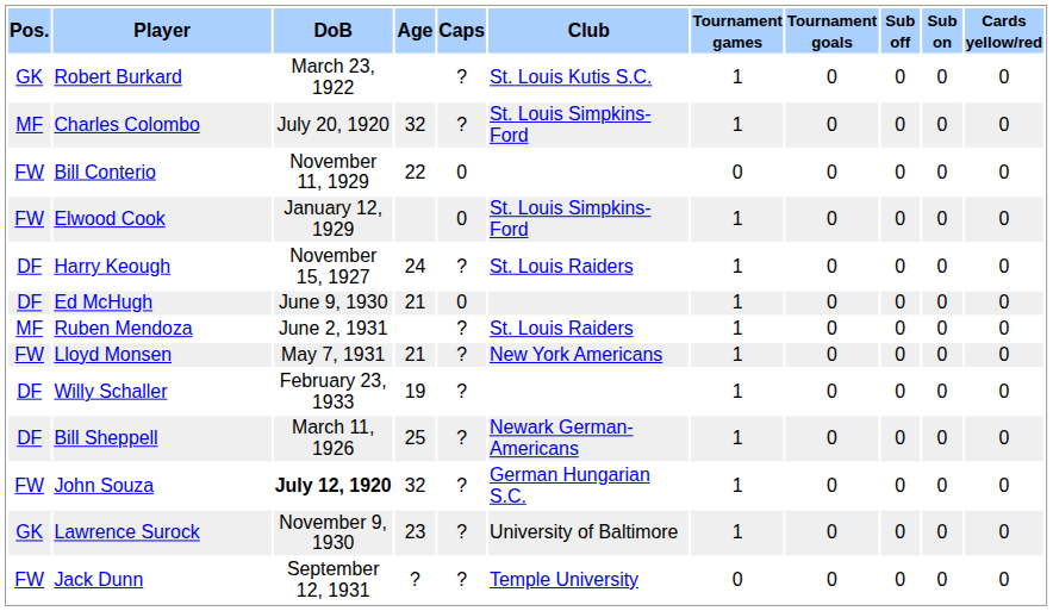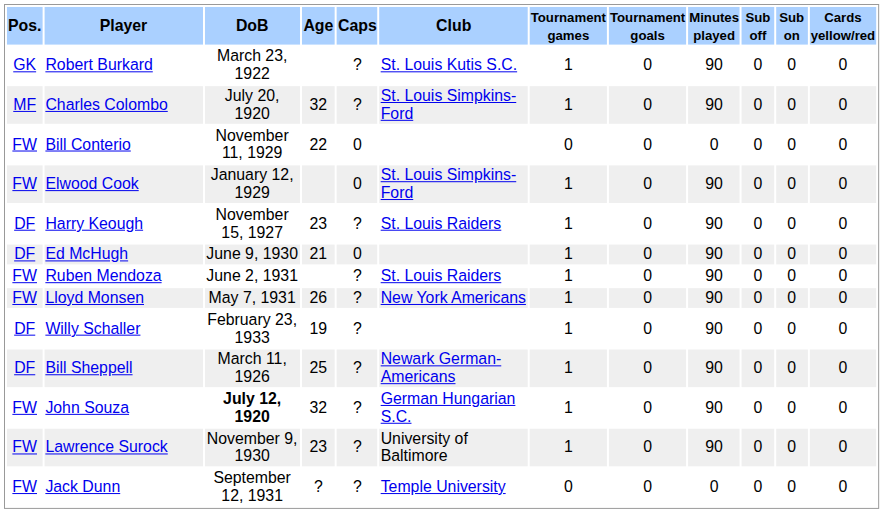+ column: Minutes played | 90 | 90 | 0 | 90 | 90 | 90 | 90 | 90 | 90 | 90 | 90 | 90 | 0
Harry Keough | Age: 24 -> 23
Ruben Mendoza | Pos.: MF -> FW
Lloyd Monsen | Age: 21 -> 26
Lawrence Surock | Pos.: GK -> FW
